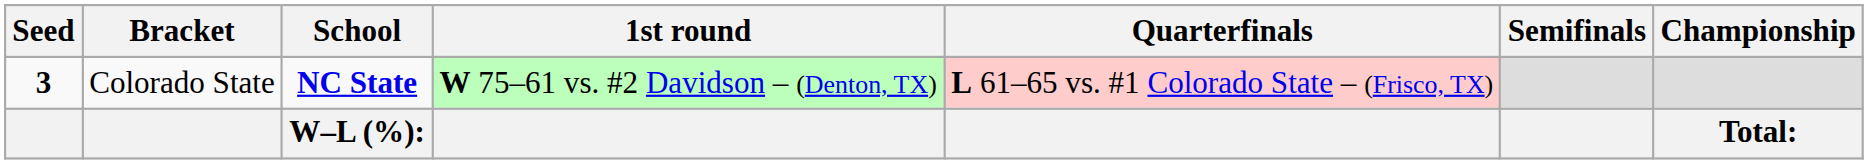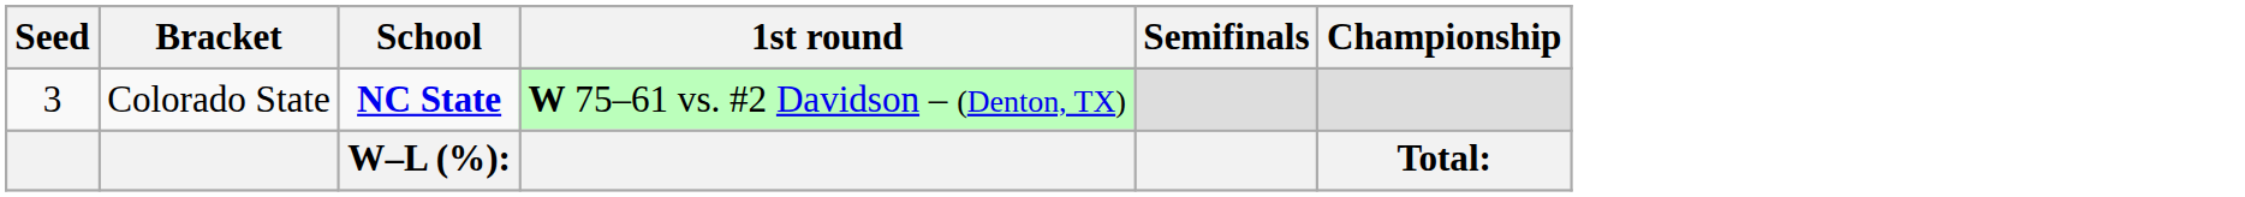- column: Quarterfinals | L 61–65 vs. #1 Colorado State – (Frisco, TX)
Colorado State | Seed: bold -> normal
